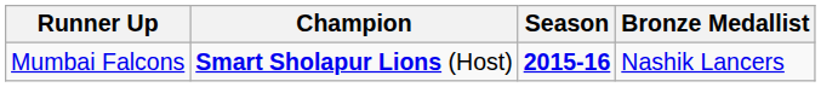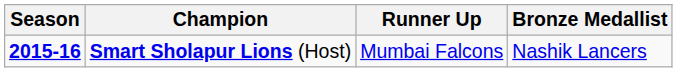columns swapped: Season <-> Runner Up
